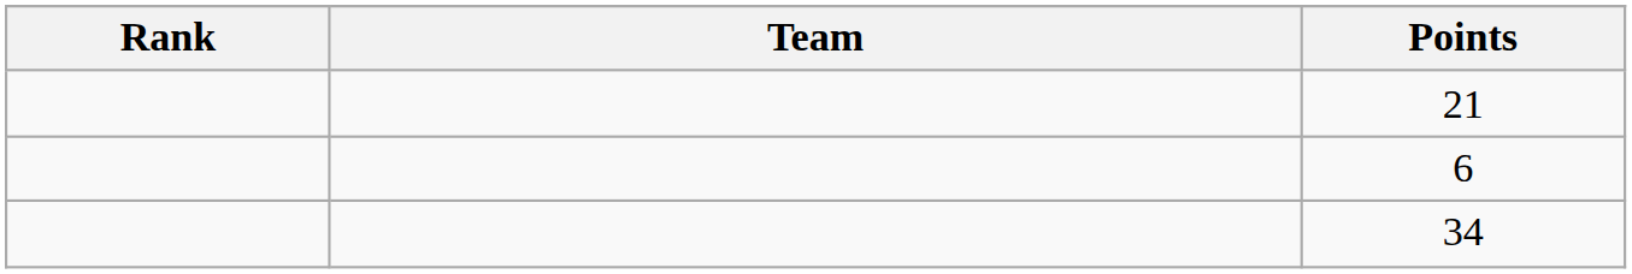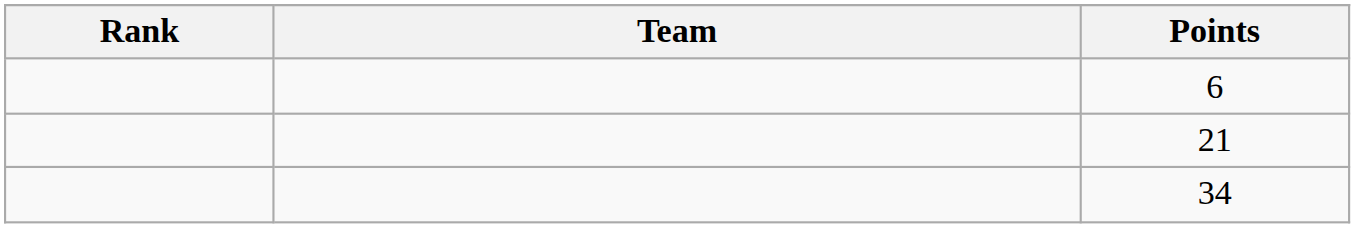rows swapped: 6 <-> 21
